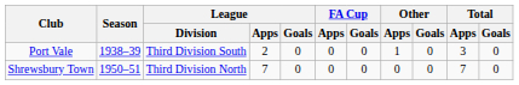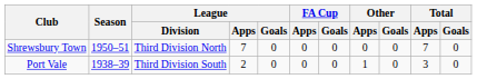rows swapped: Port Vale <-> Shrewsbury Town
